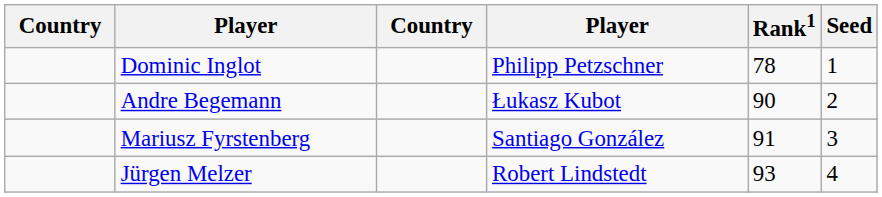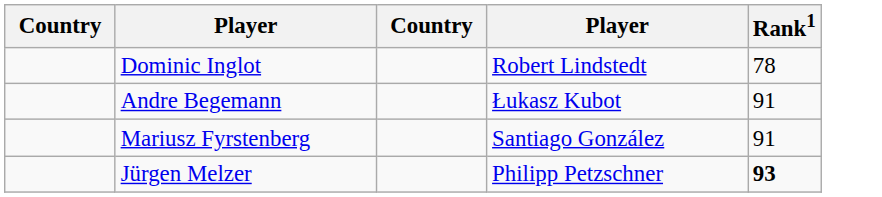- column: Seed | 1 | 2 | 3 | 4
Dominic Inglot | column 4: Philipp Petzschner -> Robert Lindstedt
Andre Begemann | Rank1: 90 -> 91
Jürgen Melzer | column 4: Robert Lindstedt -> Philipp Petzschner
Jürgen Melzer | Rank1: normal -> bold
